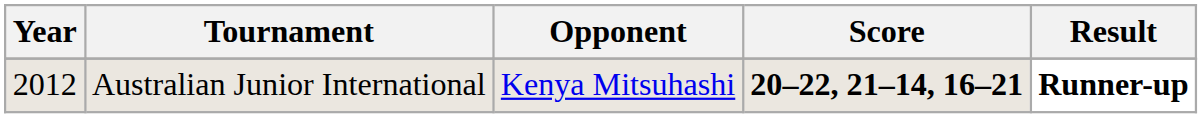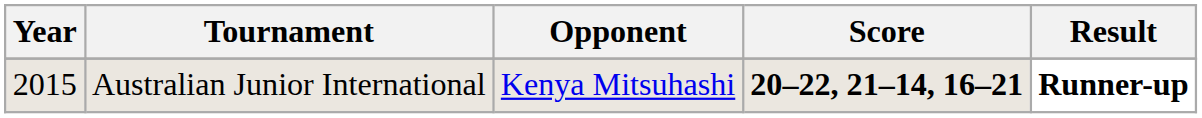Australian Junior International | Year: 2012 -> 2015
